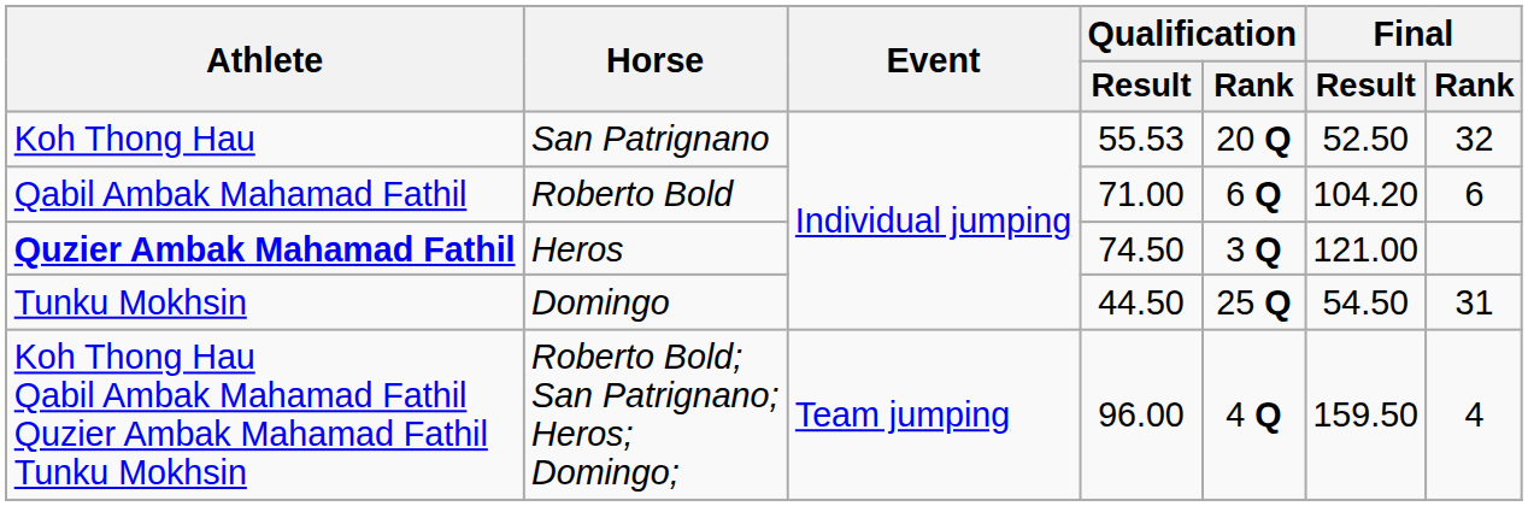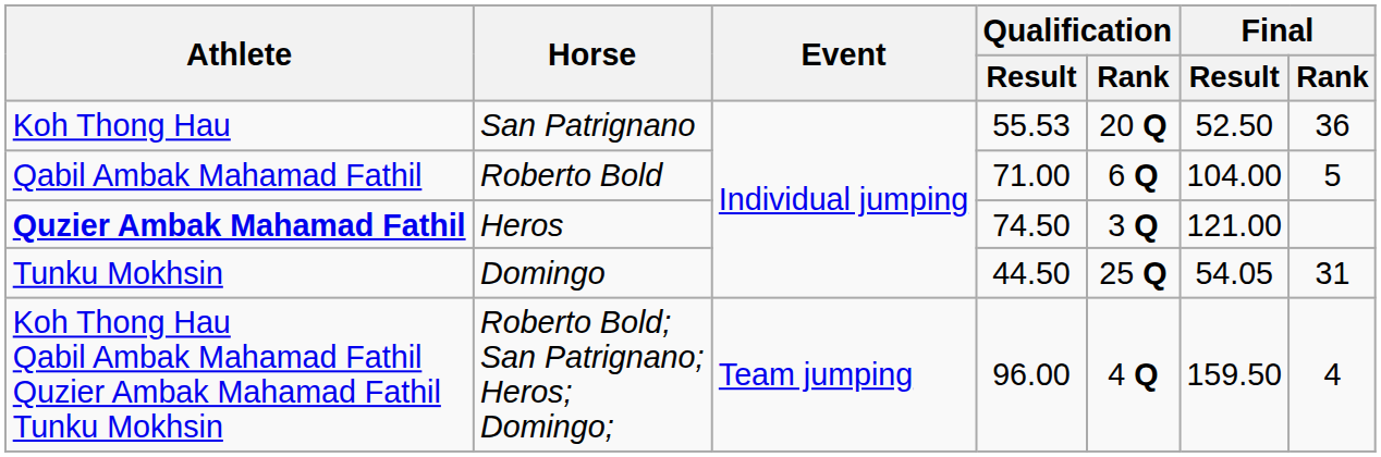Koh Thong Hau | Final / Rank: 32 -> 36
Qabil Ambak Mahamad Fathil | Final / Result: 104.20 -> 104.00
Qabil Ambak Mahamad Fathil | Final / Rank: 6 -> 5
Tunku Mokhsin | Final / Result: 54.50 -> 54.05
